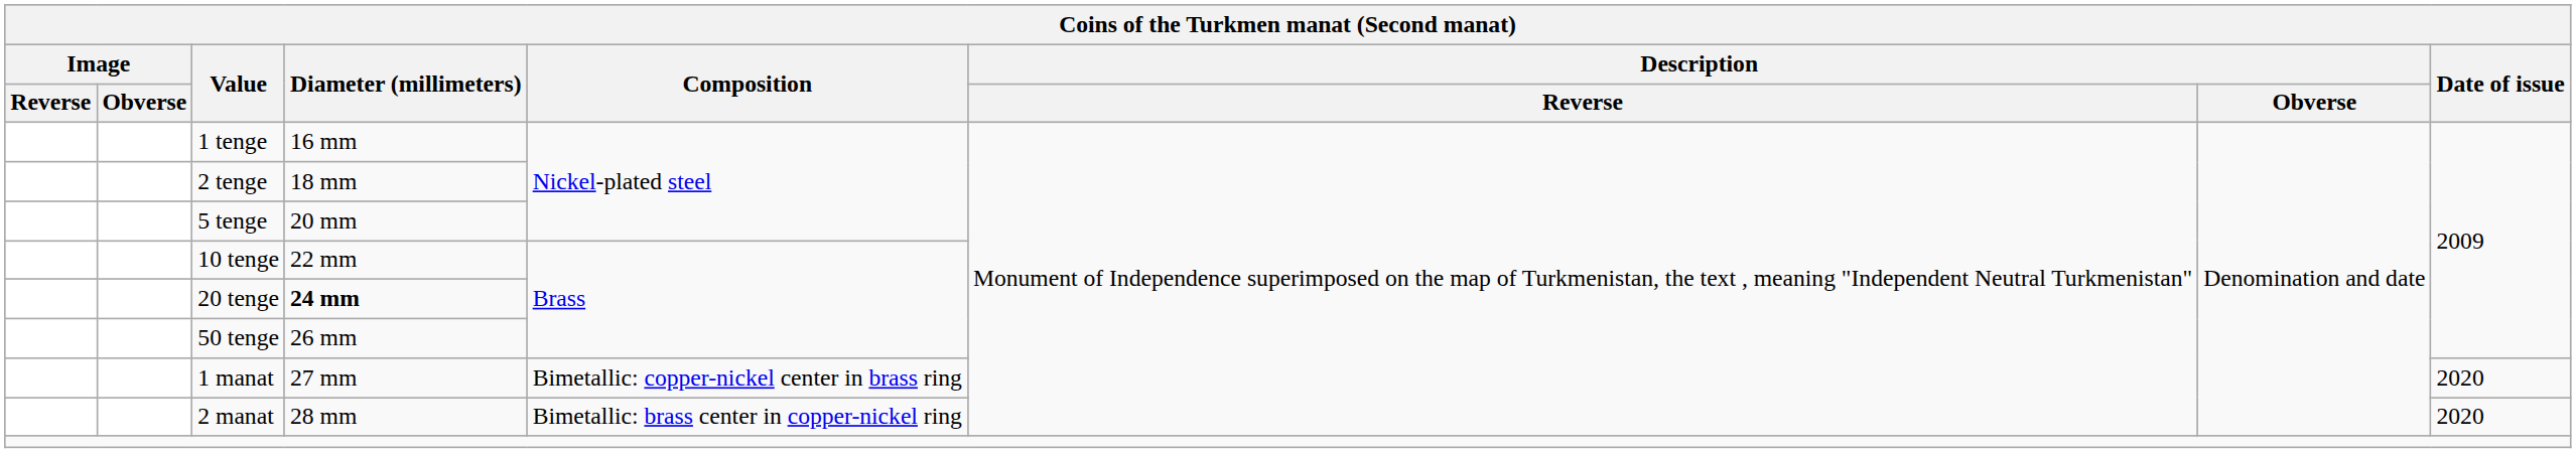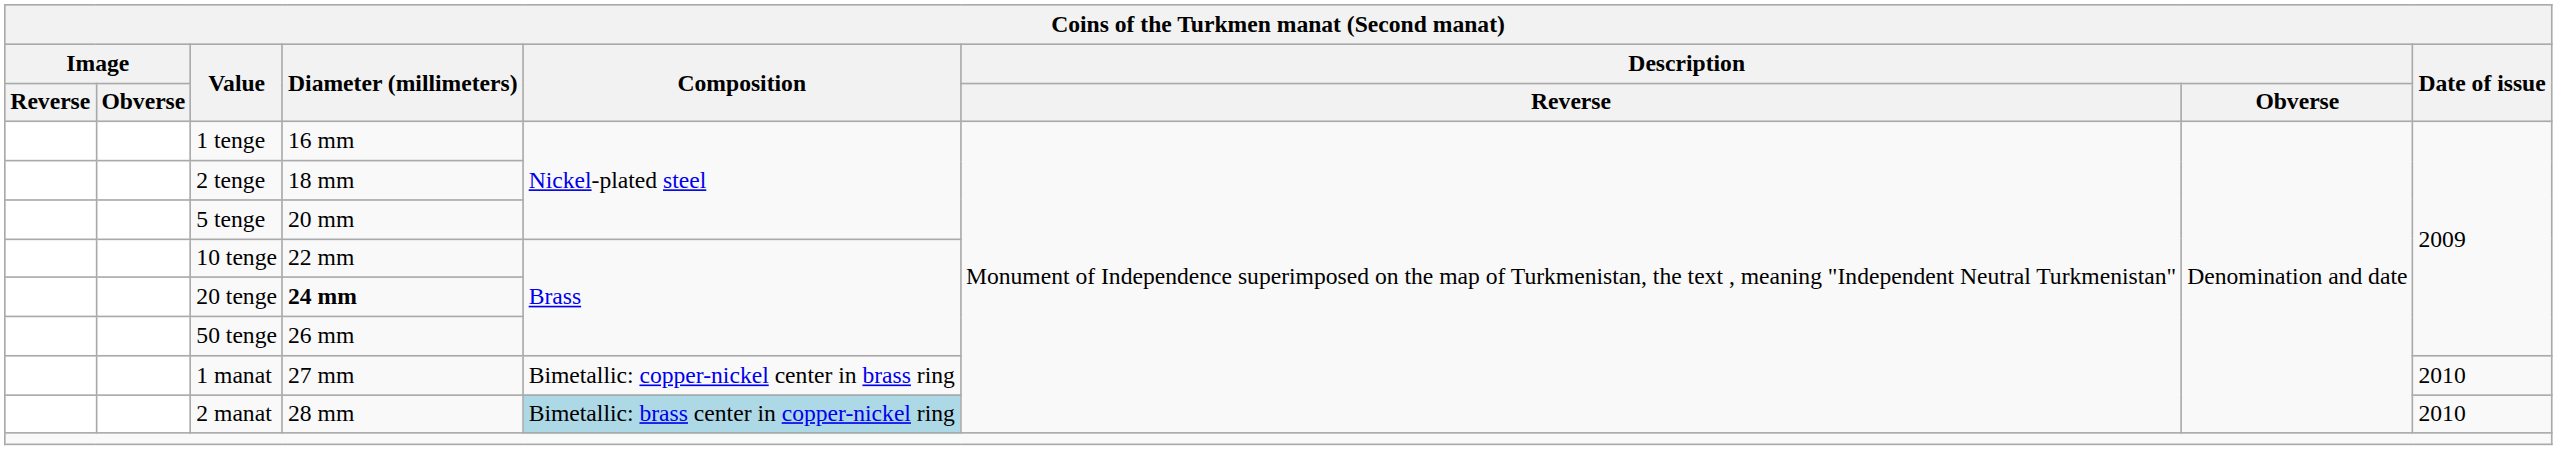1 manat | Date of issue: 2020 -> 2010
2 manat | Composition: no background -> lightblue background
2 manat | Date of issue: 2020 -> 2010
